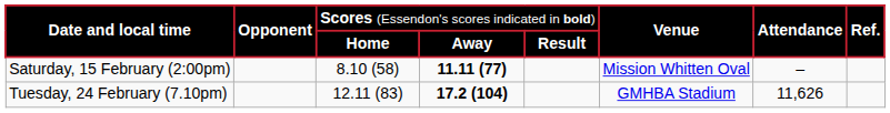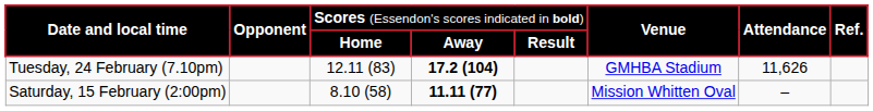rows swapped: Saturday, 15 February (2:00pm) <-> Tuesday, 24 February (7.10pm)
